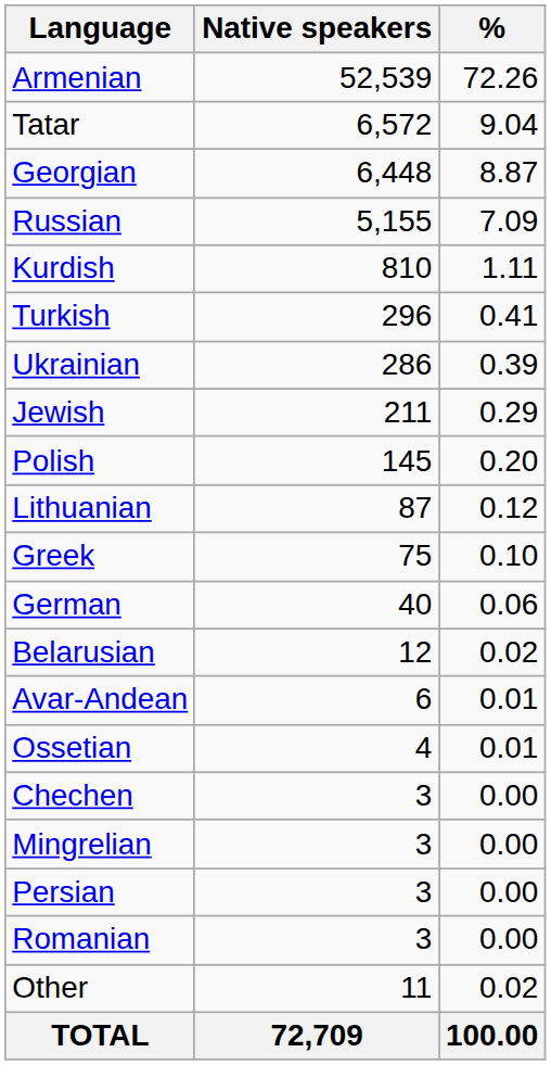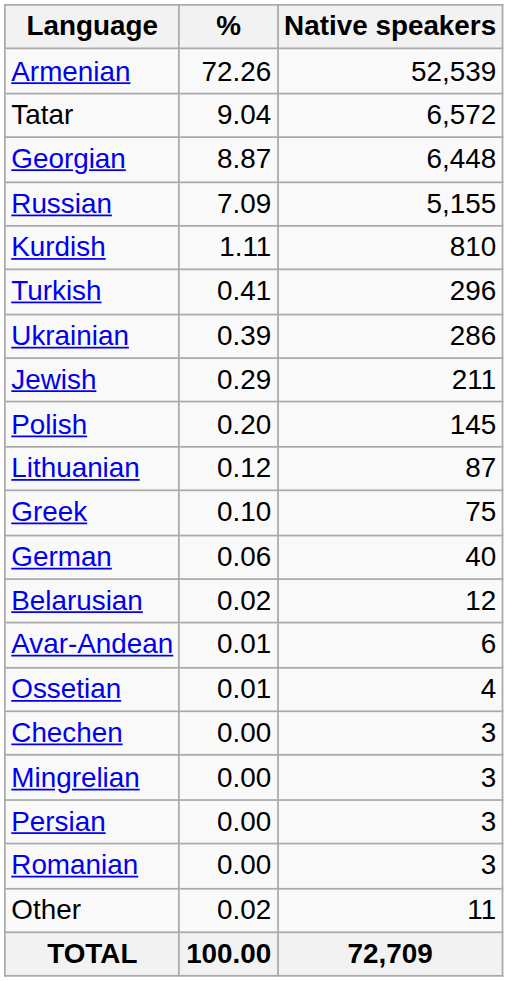columns swapped: Native speakers <-> %
